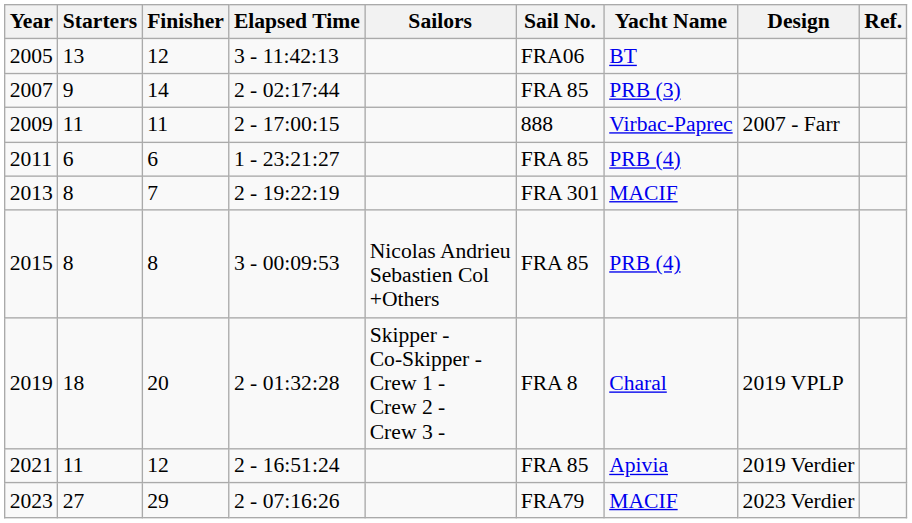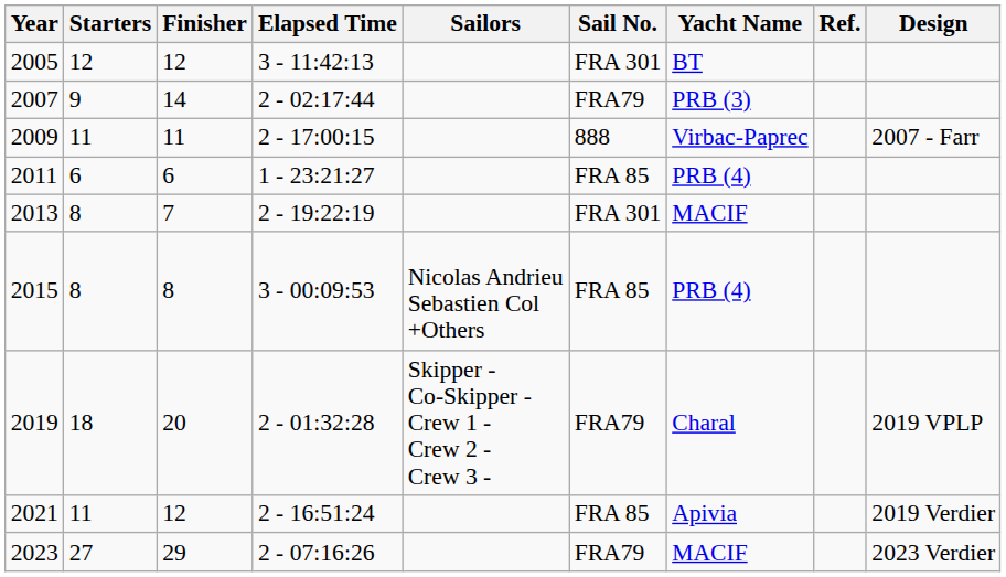columns swapped: Design <-> Ref.
2005 | Starters: 13 -> 12
2005 | Sail No.: FRA06 -> FRA 301
2007 | Sail No.: FRA 85 -> FRA79
2019 | Sail No.: FRA 8 -> FRA79
